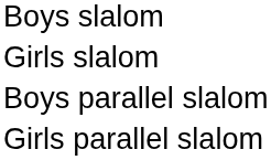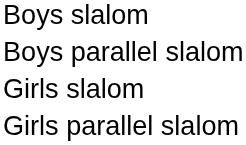rows swapped: Girls slalom <-> Boys parallel slalom
